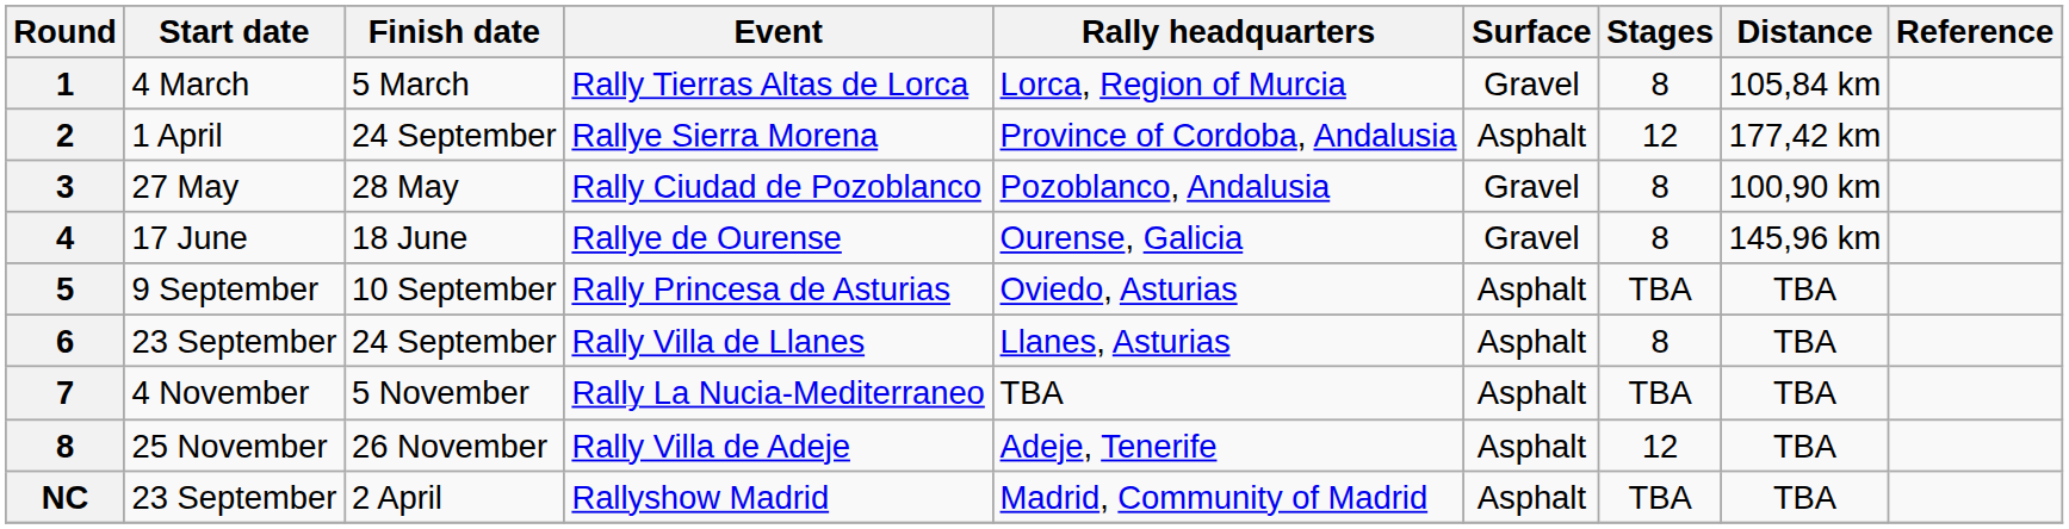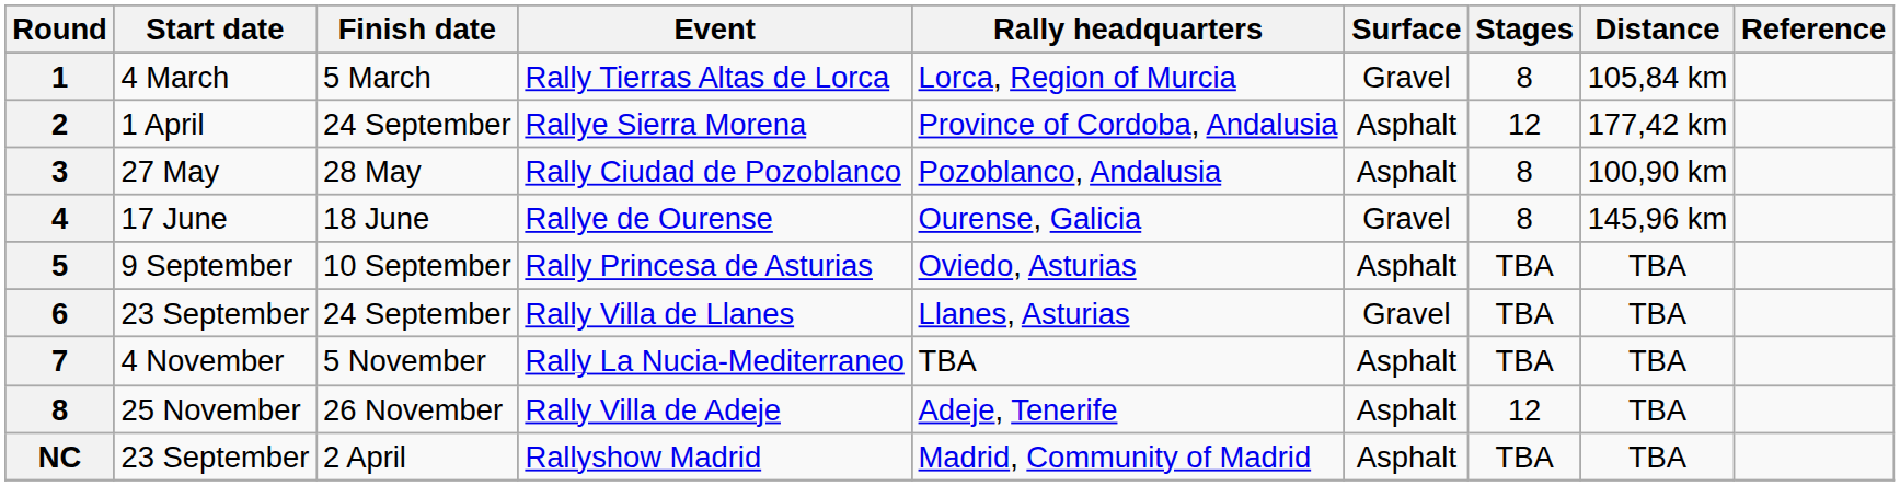Rally Ciudad de Pozoblanco | Surface: Gravel -> Asphalt
Rally Villa de Llanes | Surface: Asphalt -> Gravel
Rally Villa de Llanes | Stages: 8 -> TBA
